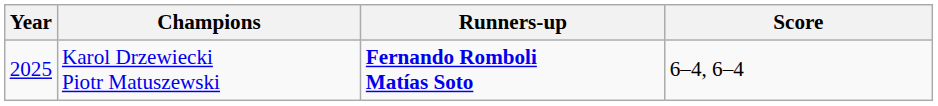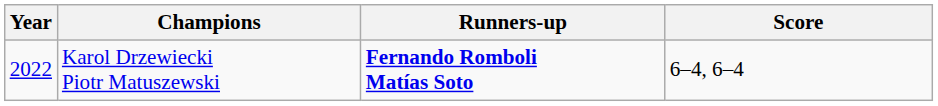Karol Drzewiecki Piotr Matuszewski | Year: 2025 -> 2022
